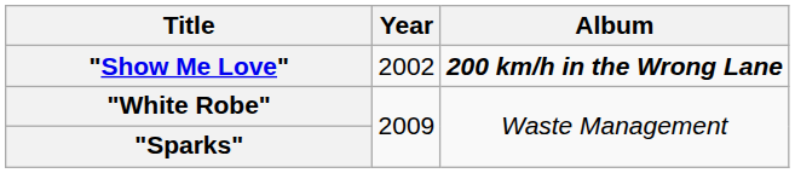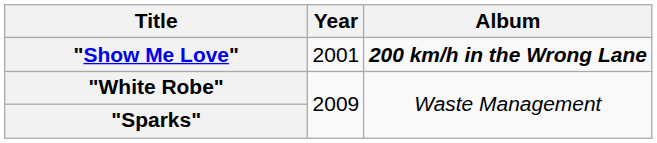"Show Me Love" | Year: 2002 -> 2001
